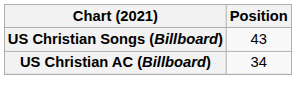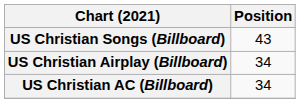+ row: US Christian Airplay (Billboard) | 34
